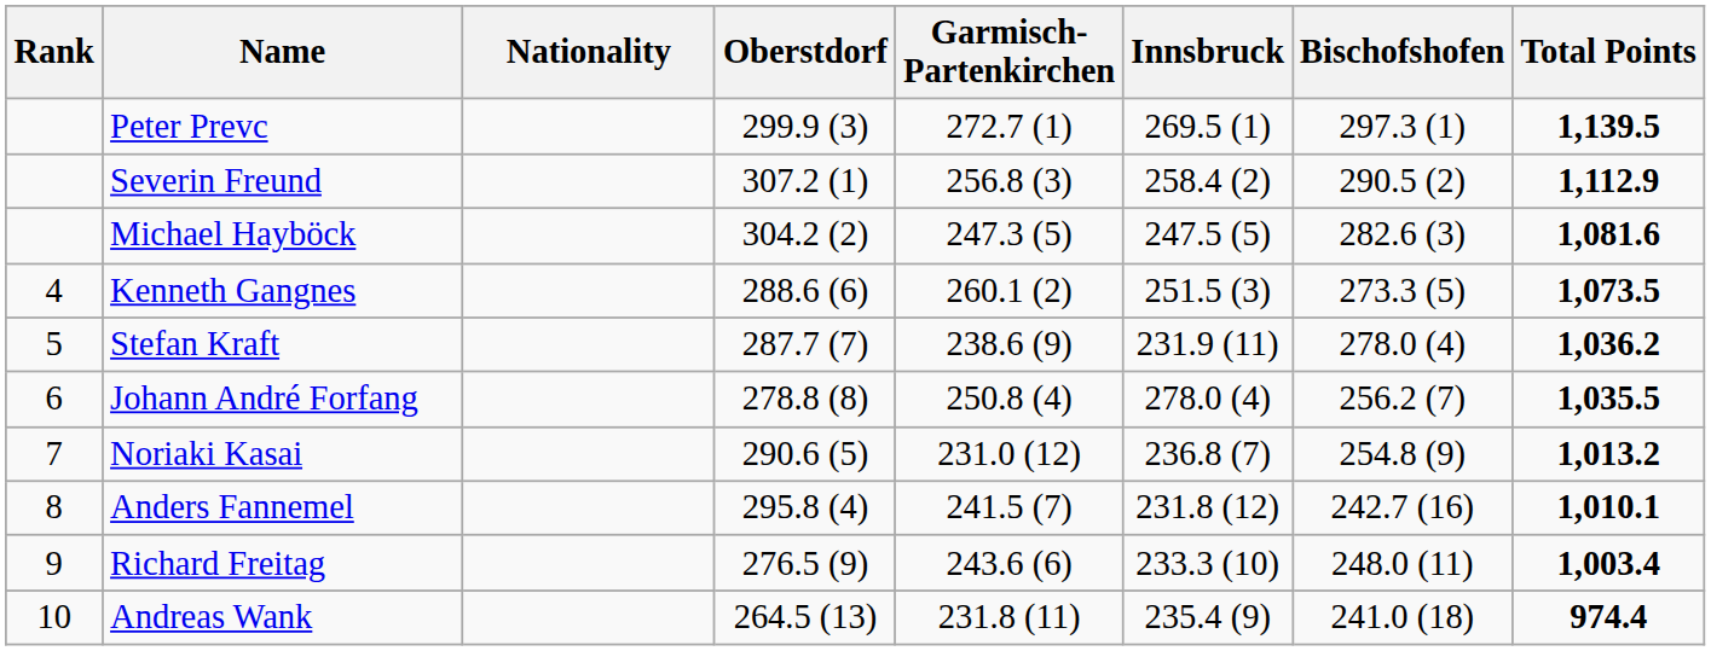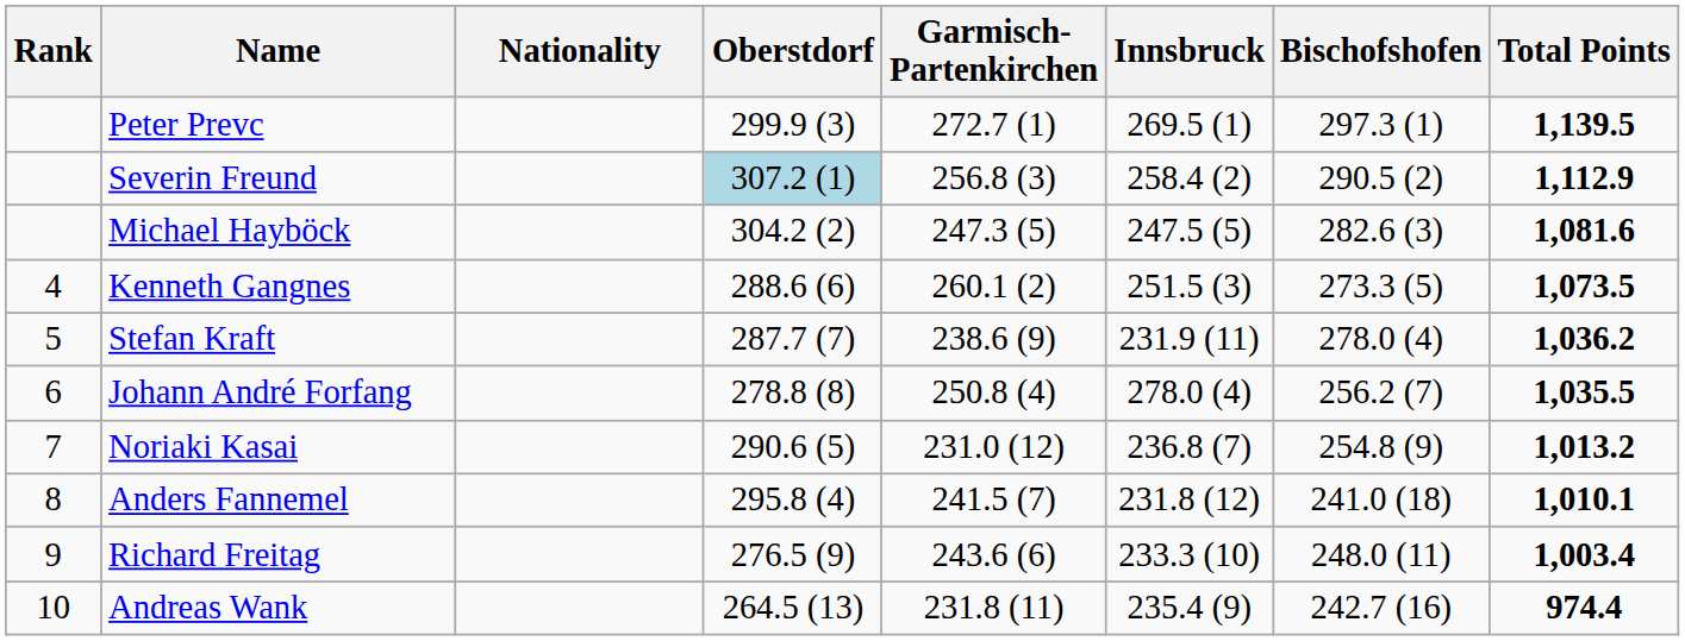Severin Freund | Oberstdorf: no background -> lightblue background
Anders Fannemel | Bischofshofen: 242.7 (16) -> 241.0 (18)
Andreas Wank | Bischofshofen: 241.0 (18) -> 242.7 (16)
